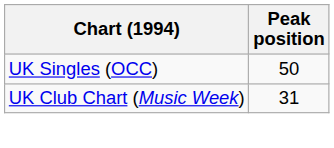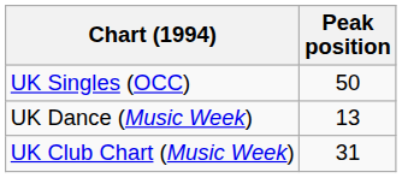+ row: UK Dance (Music Week) | 13
